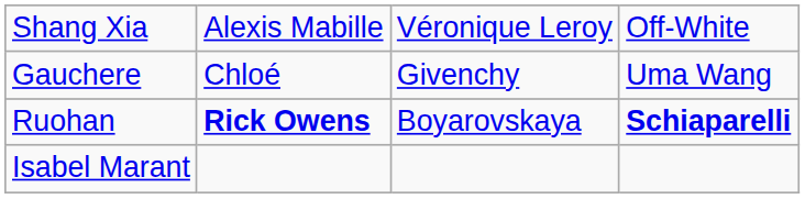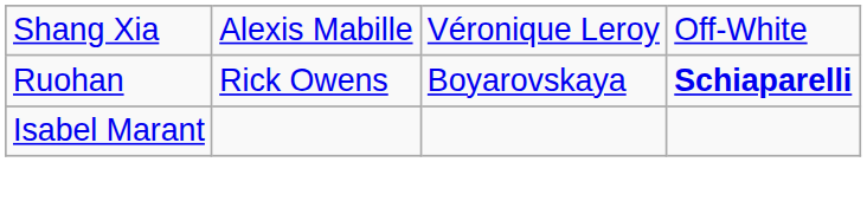- row: Gauchere | Chloé | Givenchy | Uma Wang
Ruohan | column 2: bold -> normal
